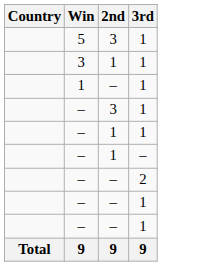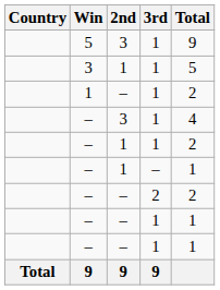+ column: Total | 9 | 5 | 2 | 4 | 2 | 1 | 2 | 1 | 1
